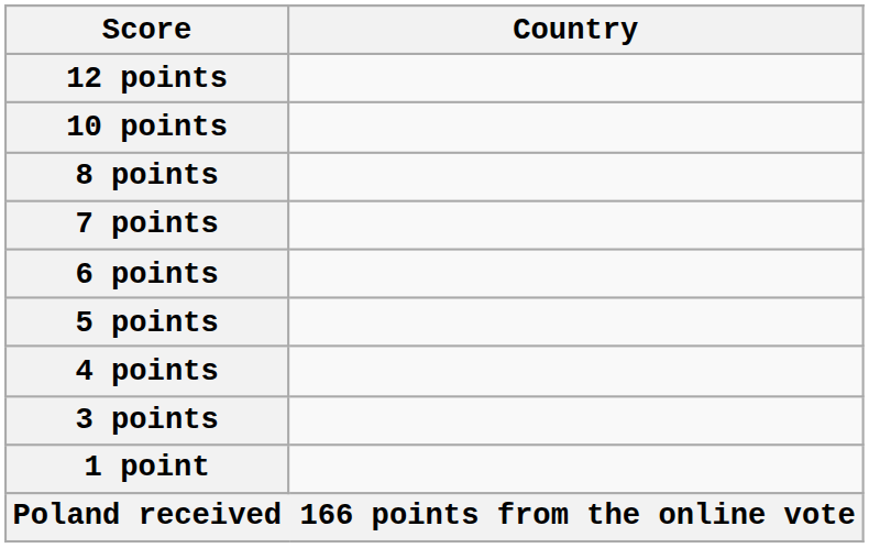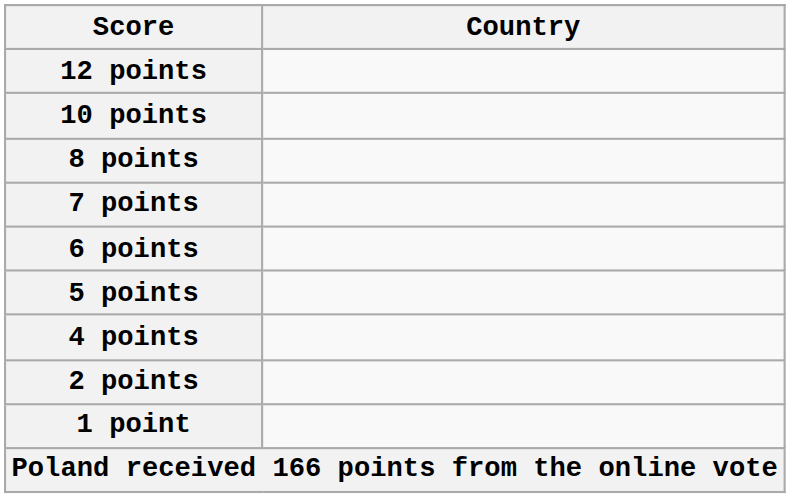- row: 3 points
+ row: 2 points
